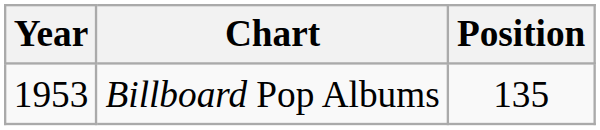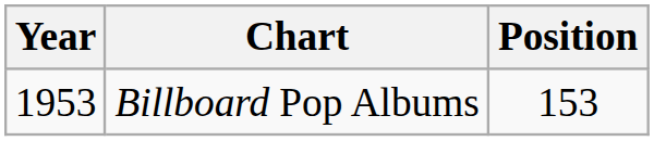Billboard Pop Albums | Position: 135 -> 153
